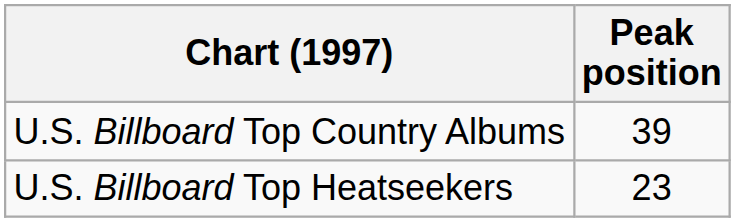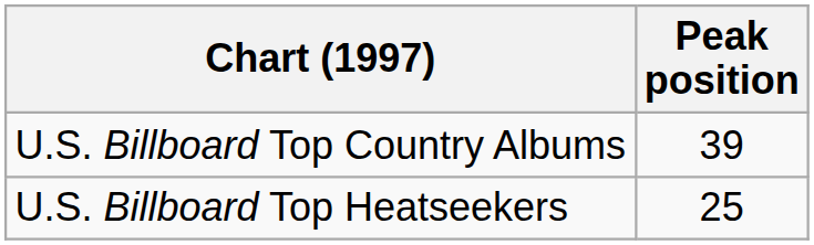U.S. Billboard Top Heatseekers | Peak position: 23 -> 25
